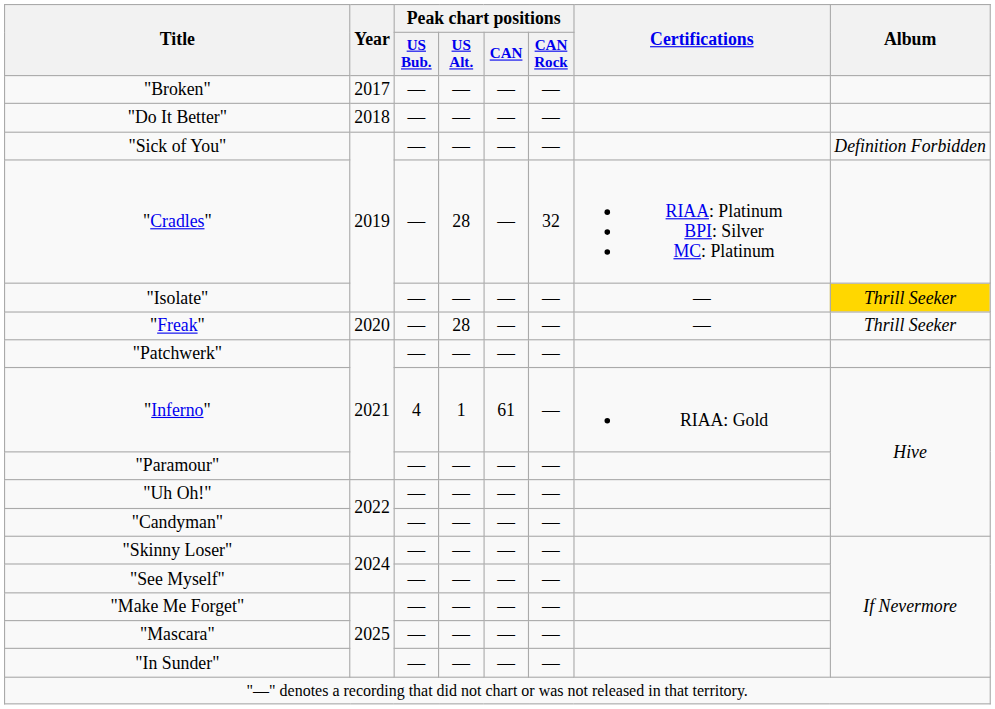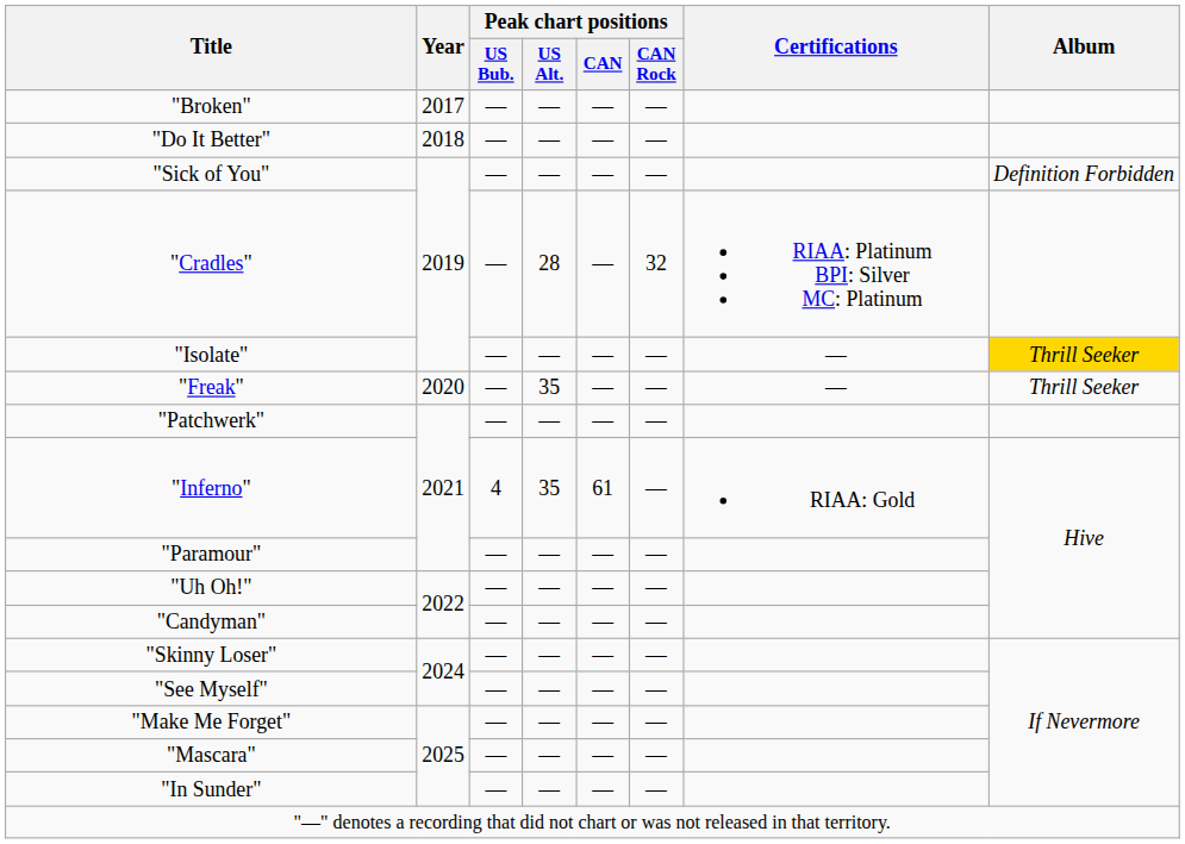"Freak" | Peak chart positions / US Alt.: 28 -> 35
"Inferno" | Peak chart positions / US Alt.: 1 -> 35
